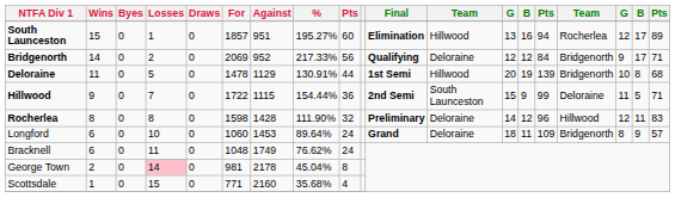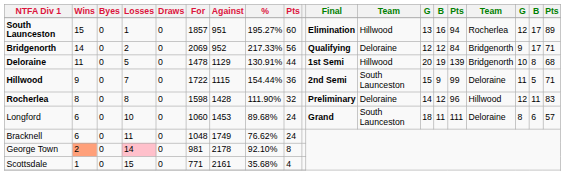Longford | %: 89.64% -> 89.68%
Longford | column 12: Deloraine -> South Launceston
Longford | column 15: 109 -> 111
Longford | column 16: Bridgenorth -> Deloraine
Longford | column 18: 9 -> 6
George Town | Wins: no background -> lightsalmon background
George Town | %: 45.04% -> 92.10%
Scottsdale | Against: 2160 -> 2161
